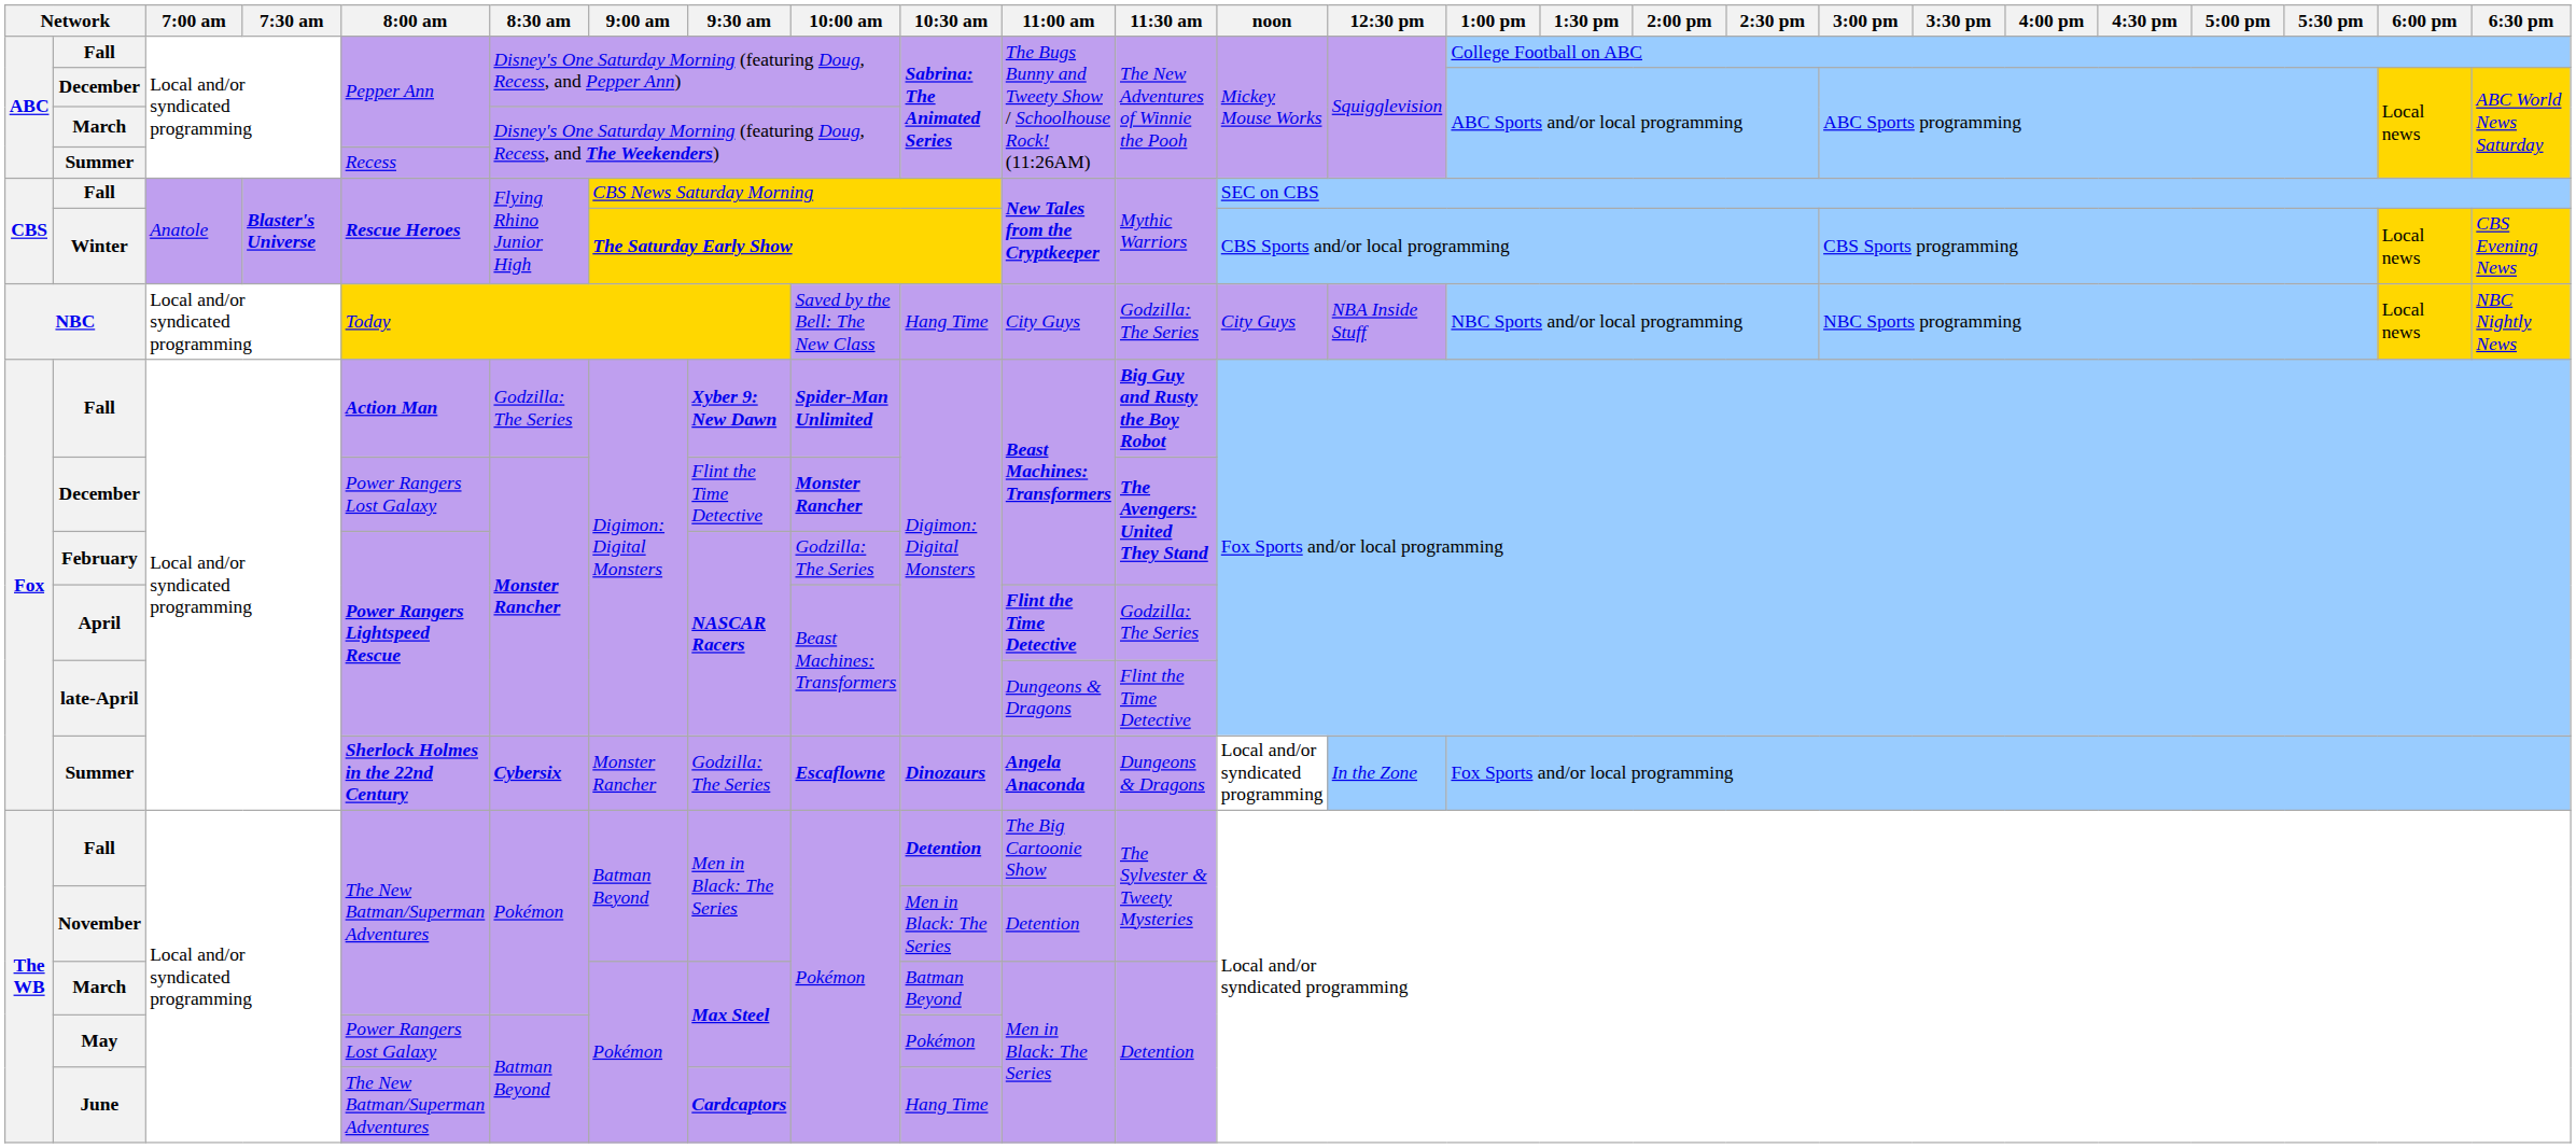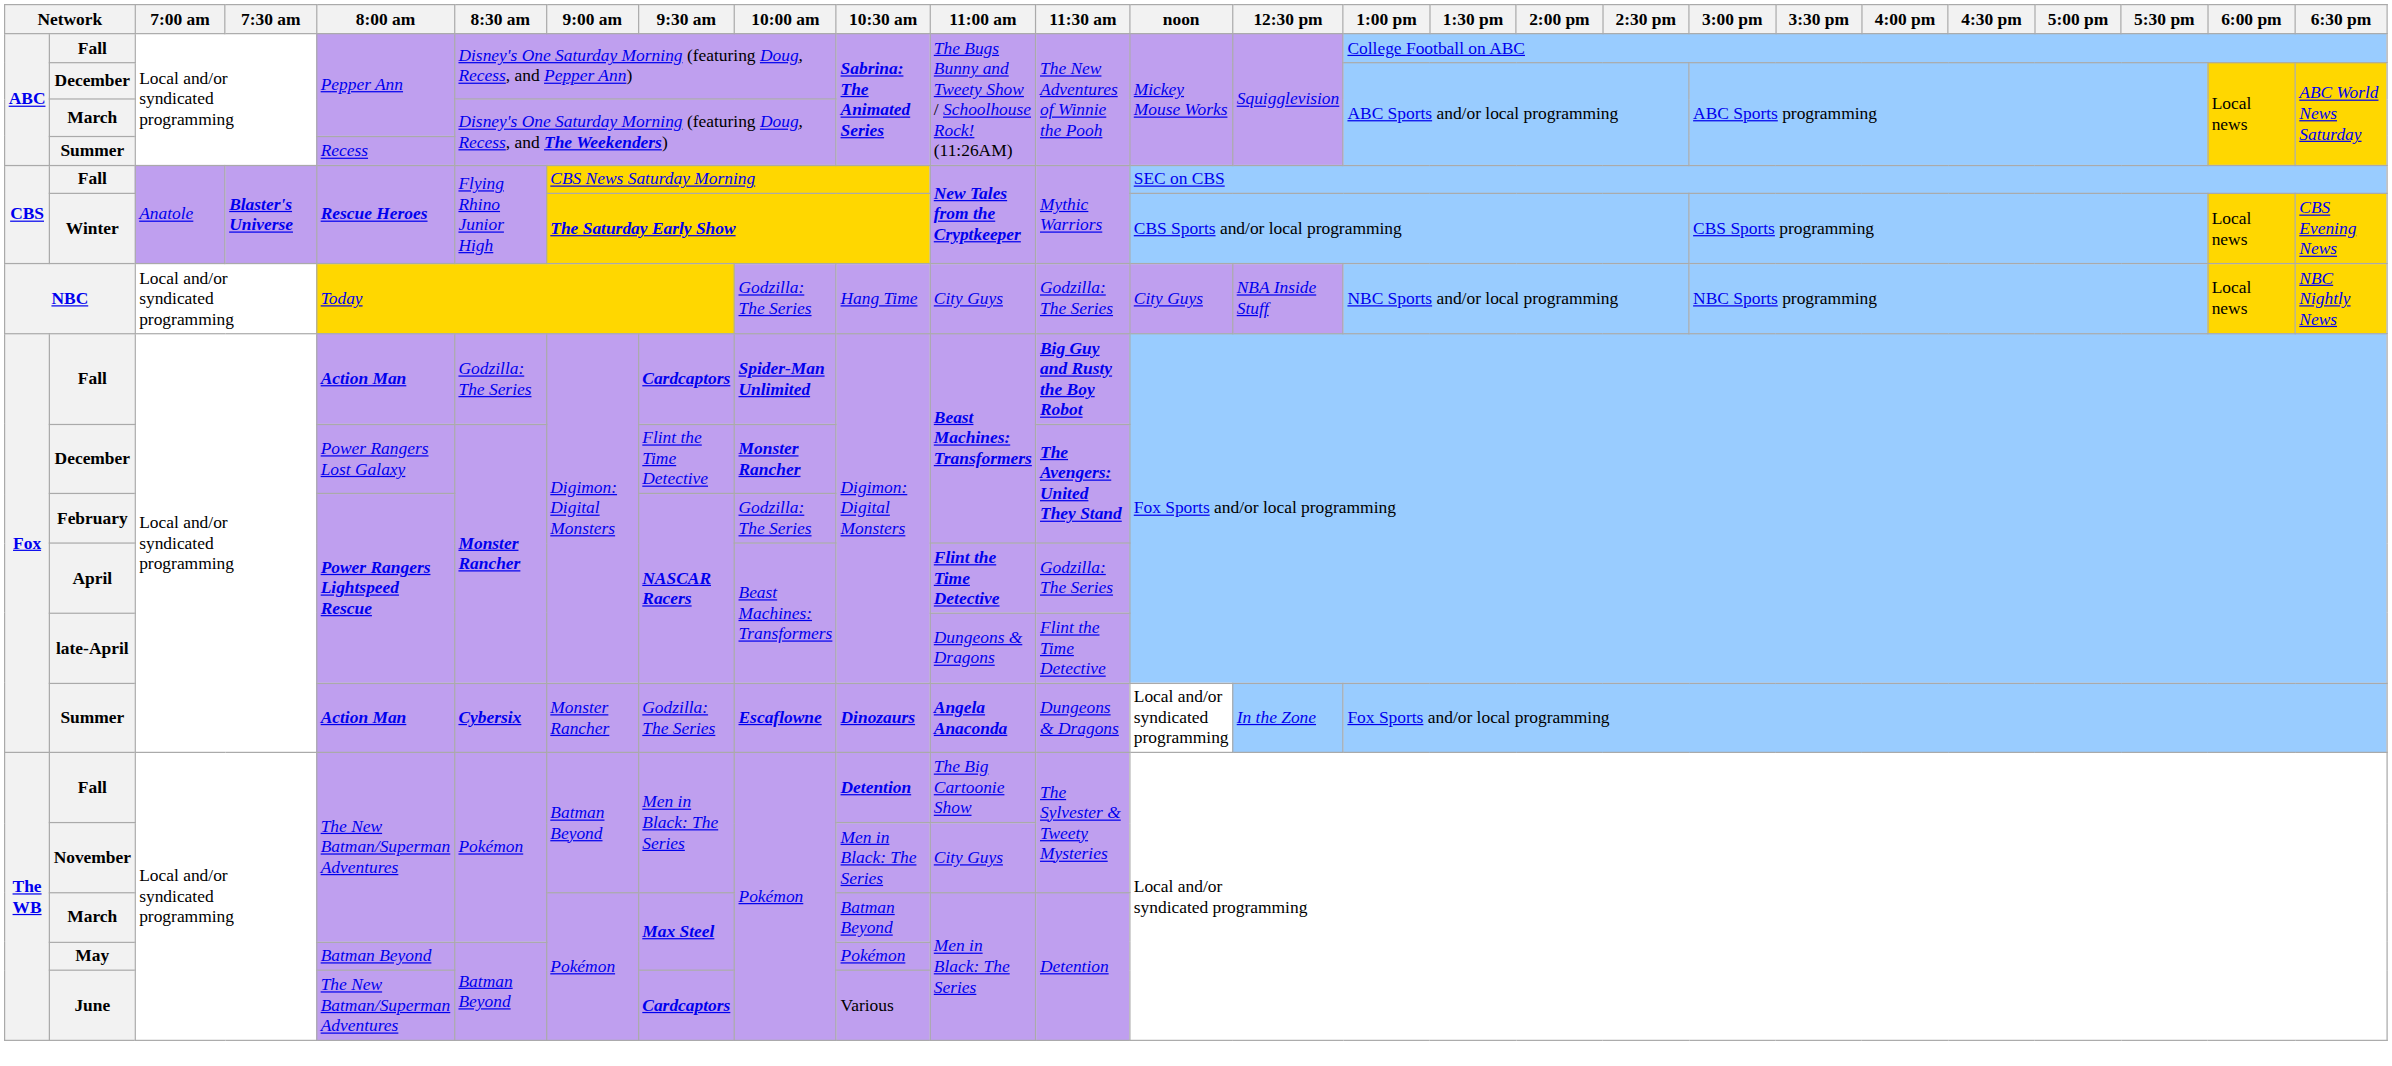NBC | 10:00 am: Saved by the Bell: The New Class -> Godzilla: The Series
Fox / Fall | 9:30 am: Xyber 9: New Dawn -> Cardcaptors
Fox / Summer | 8:00 am: Sherlock Holmes in the 22nd Century -> Action Man
November | 11:00 am: Detention -> City Guys
May | 8:00 am: Power Rangers Lost Galaxy -> Batman Beyond
June | 10:30 am: Hang Time -> Various
